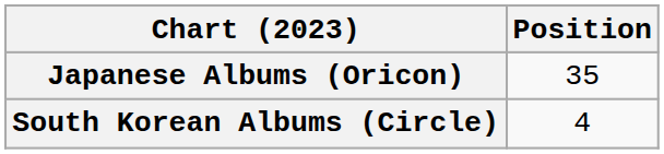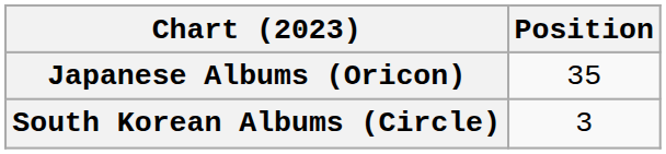South Korean Albums (Circle) | Position: 4 -> 3
